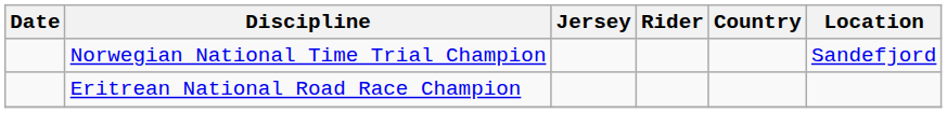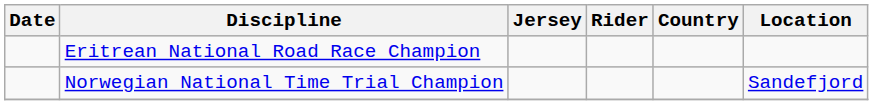rows swapped: Norwegian National Time Trial Champion <-> Eritrean National Road Race Champion
